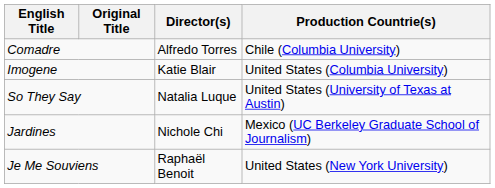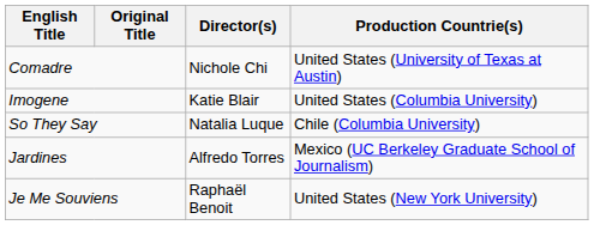Comadre | Director(s): Alfredo Torres -> Nichole Chi
Comadre | Production Countrie(s): Chile (Columbia University) -> United States (University of Texas at Austin)
So They Say | Production Countrie(s): United States (University of Texas at Austin) -> Chile (Columbia University)
Jardines | Director(s): Nichole Chi -> Alfredo Torres
